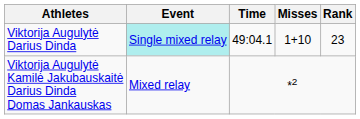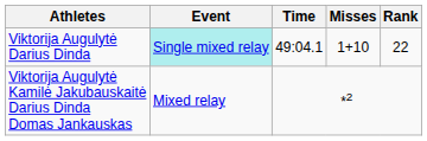Viktorija Augulytė Darius Dinda | Rank: 23 -> 22
